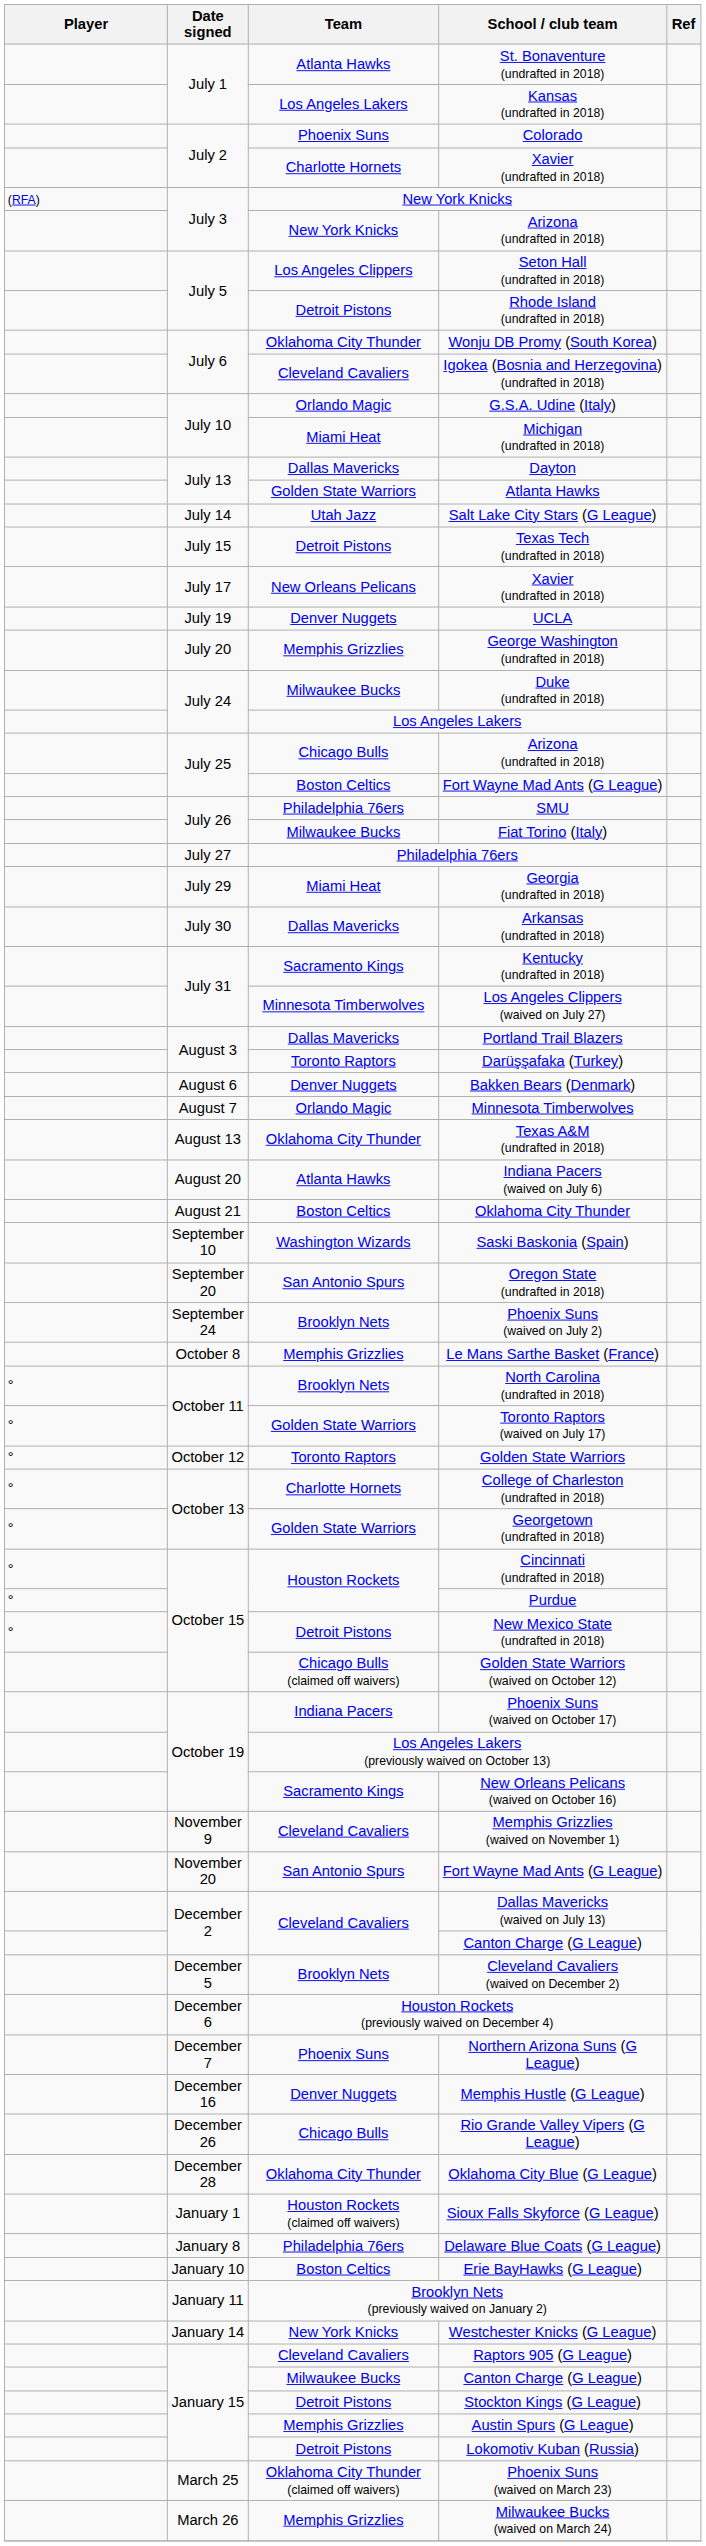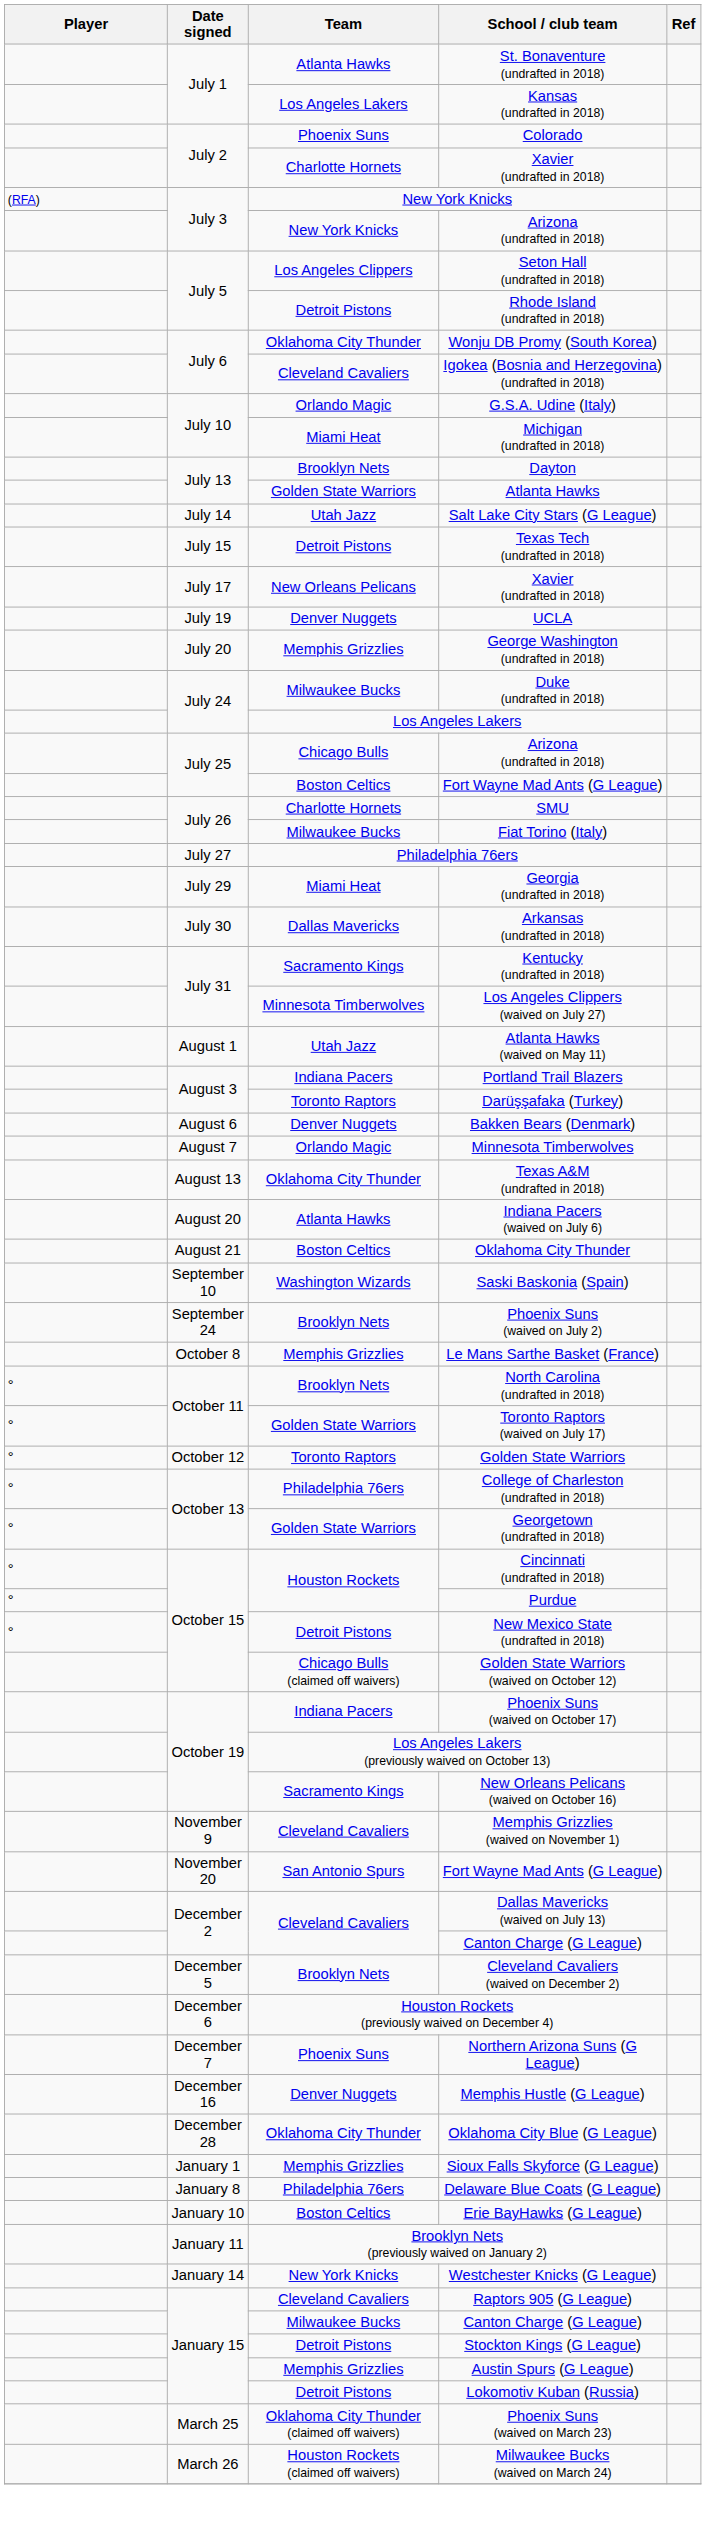Dayton | Team: Dallas Mavericks -> Brooklyn Nets
SMU | Team: Philadelphia 76ers -> Charlotte Hornets
+ row: August 1 | Utah Jazz | Atlanta Hawks (waived on May 11)
Portland Trail Blazers | Team: Dallas Mavericks -> Indiana Pacers
- row: September 20 | San Antonio Spurs | Oregon State (undrafted in 2018)
College of Charleston (undrafted in 2018) | Team: Charlotte Hornets -> Philadelphia 76ers
- row: December 26 | Chicago Bulls | Rio Grande Valley Vipers (G League)
Sioux Falls Skyforce (G League) | Team: Houston Rockets (claimed off waivers) -> Memphis Grizzlies
Milwaukee Bucks (waived on March 24) | Team: Memphis Grizzlies -> Houston Rockets (claimed off waivers)
